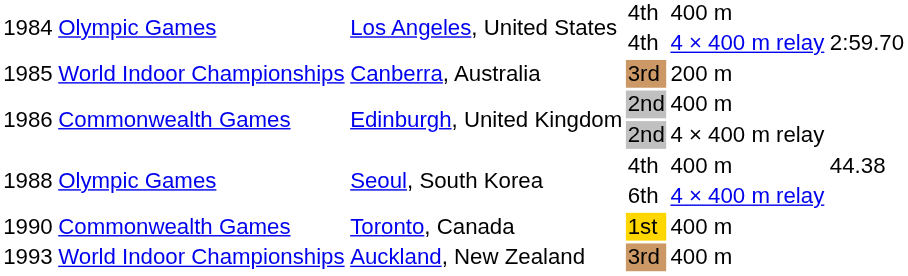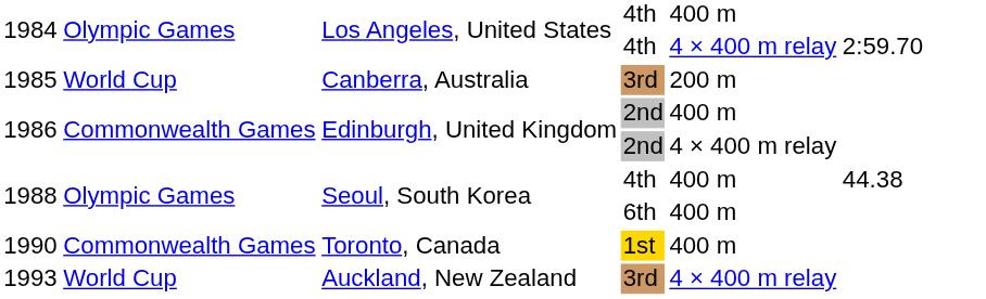1985 | column 2: World Indoor Championships -> World Cup
1988 / 6th | column 5: 4 × 400 m relay -> 400 m
1993 | column 2: World Indoor Championships -> World Cup
1993 | column 5: 400 m -> 4 × 400 m relay
